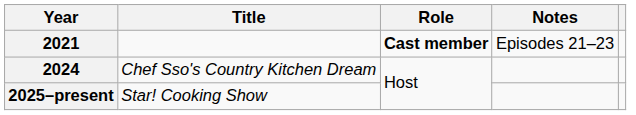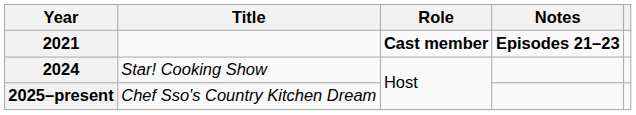2021 | Notes: normal -> bold
2024 | Title: Chef Sso's Country Kitchen Dream -> Star! Cooking Show
2025–present | Title: Star! Cooking Show -> Chef Sso's Country Kitchen Dream
